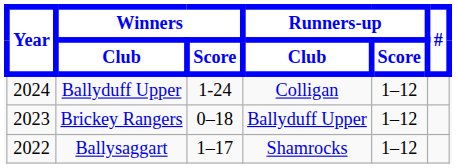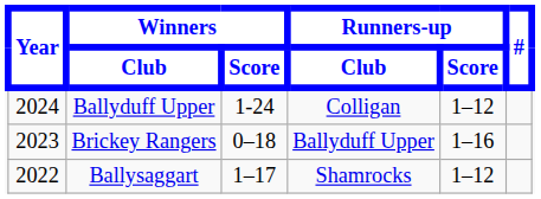Brickey Rangers | Runners-up / Score: 1–12 -> 1–16
